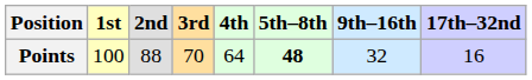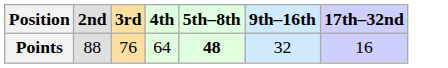- column: 1st | 100
Points | 3rd: 70 -> 76
